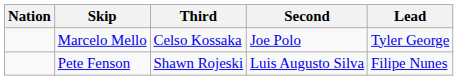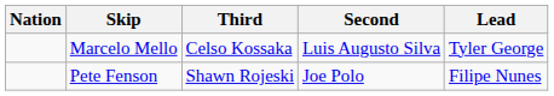Marcelo Mello | Second: Joe Polo -> Luis Augusto Silva
Pete Fenson | Second: Luis Augusto Silva -> Joe Polo
